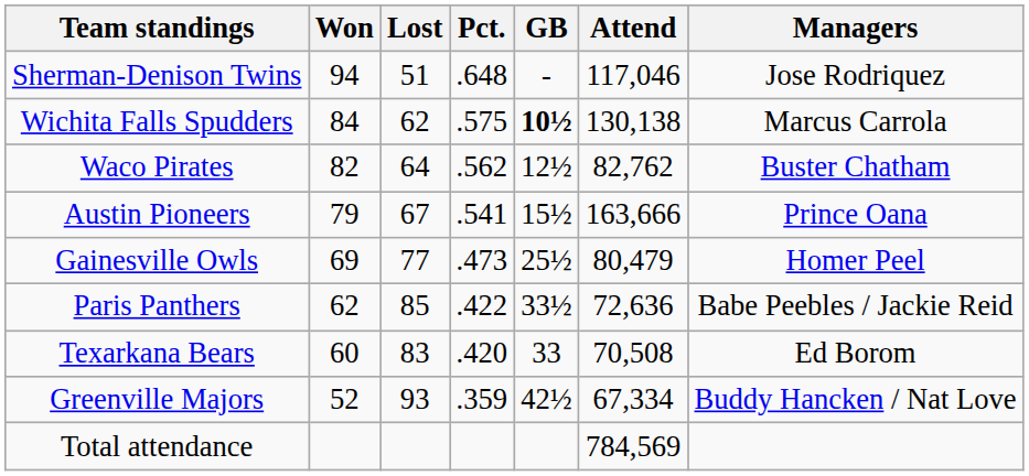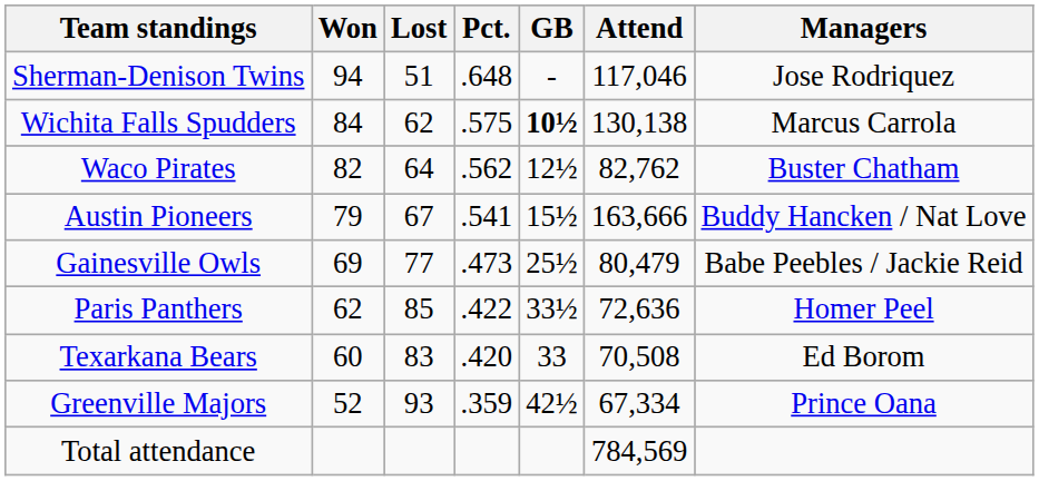Austin Pioneers | Managers: Prince Oana -> Buddy Hancken / Nat Love
Gainesville Owls | Managers: Homer Peel -> Babe Peebles / Jackie Reid
Paris Panthers | Managers: Babe Peebles / Jackie Reid -> Homer Peel
Greenville Majors | Managers: Buddy Hancken / Nat Love -> Prince Oana
